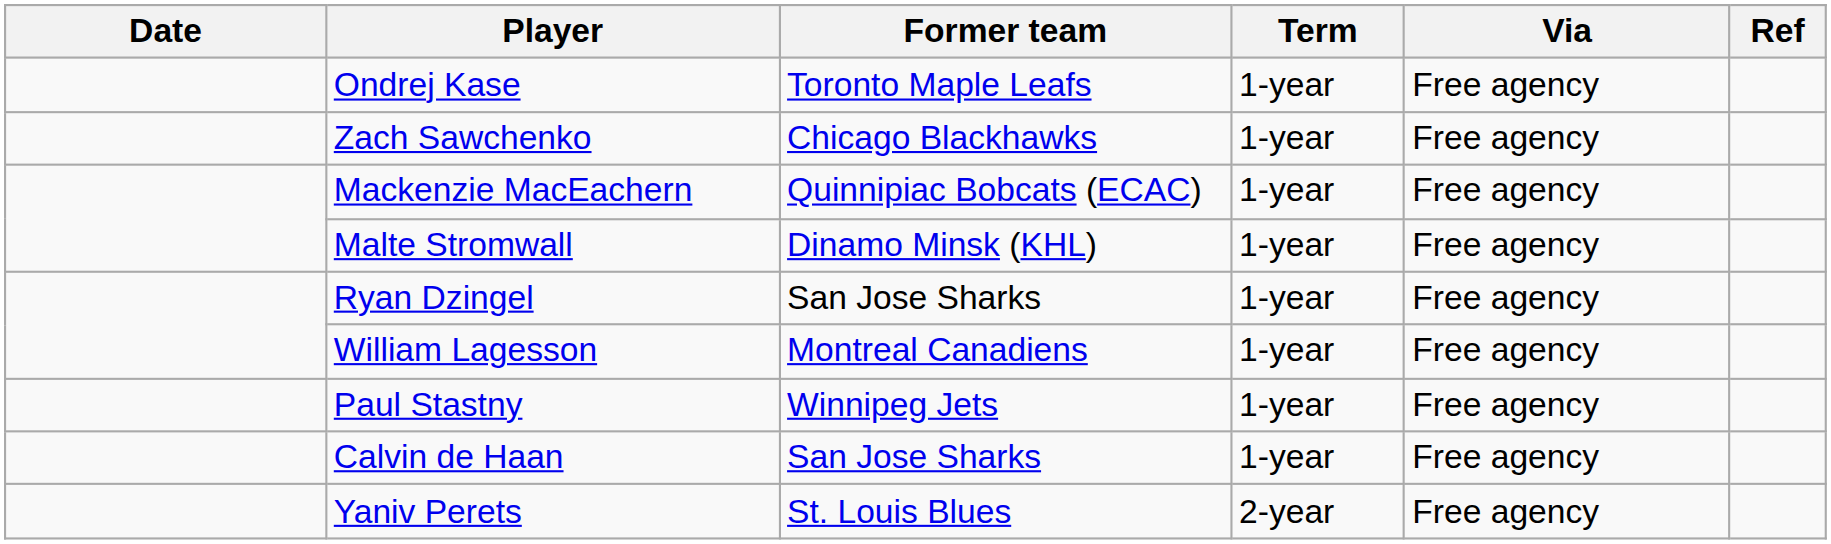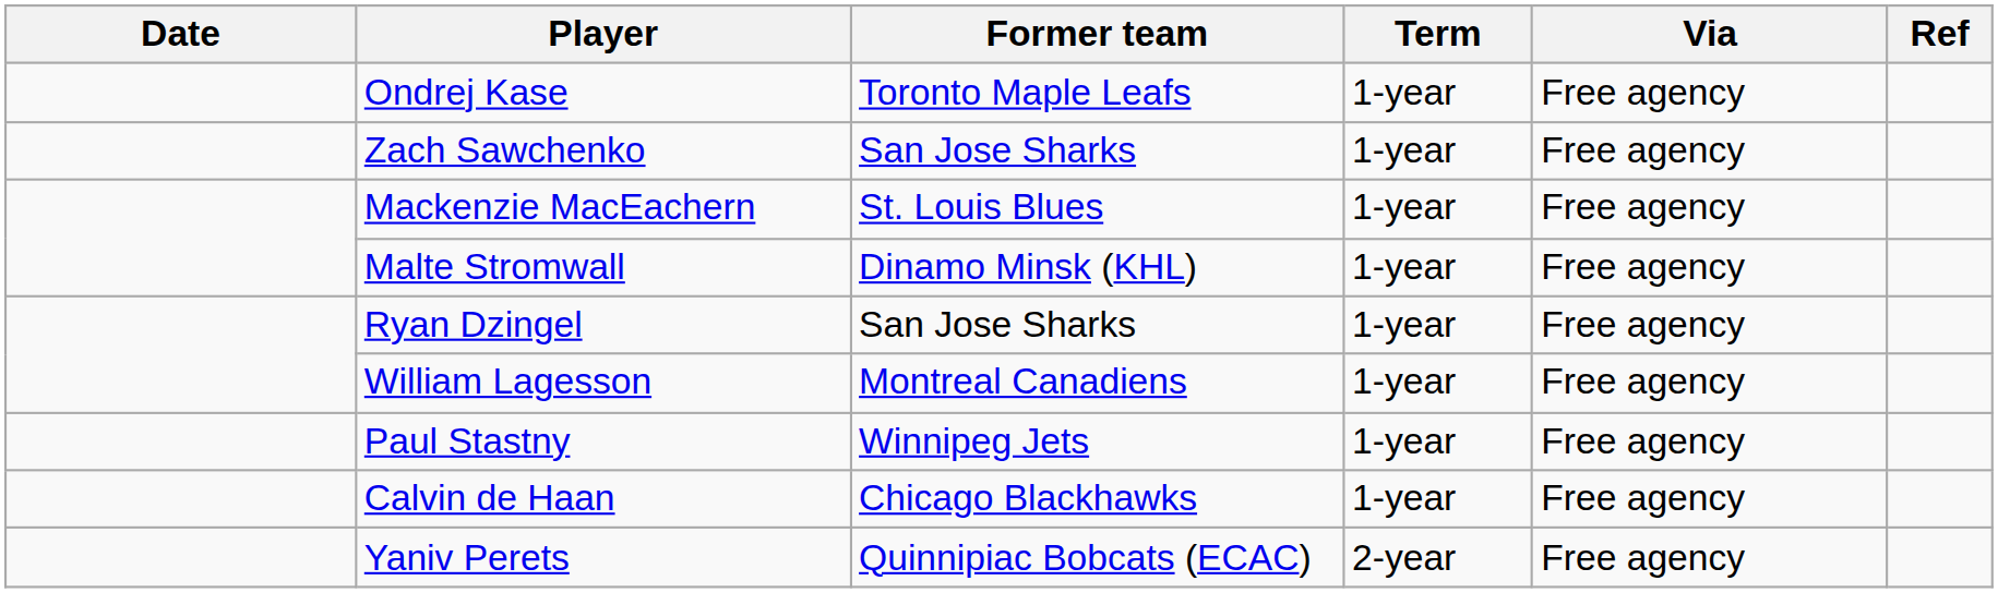Zach Sawchenko | Former team: Chicago Blackhawks -> San Jose Sharks
Mackenzie MacEachern | Former team: Quinnipiac Bobcats (ECAC) -> St. Louis Blues
Calvin de Haan | Former team: San Jose Sharks -> Chicago Blackhawks
Yaniv Perets | Former team: St. Louis Blues -> Quinnipiac Bobcats (ECAC)
